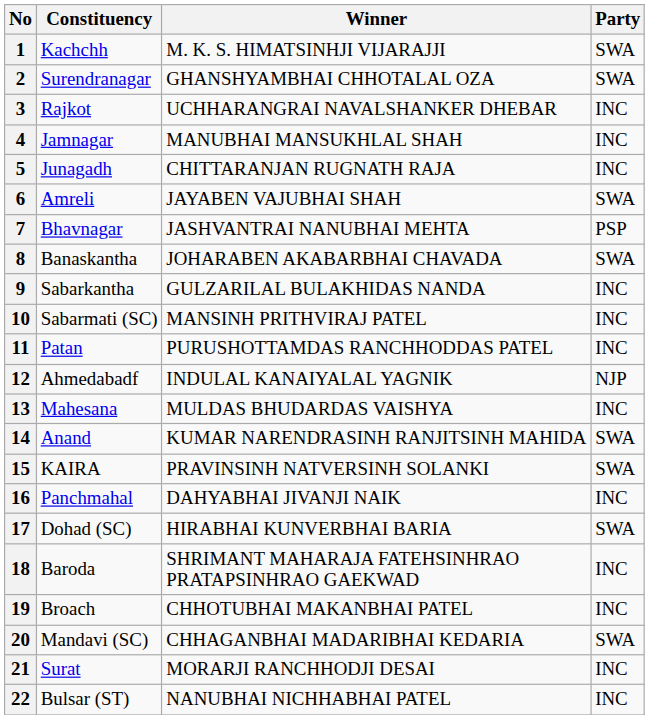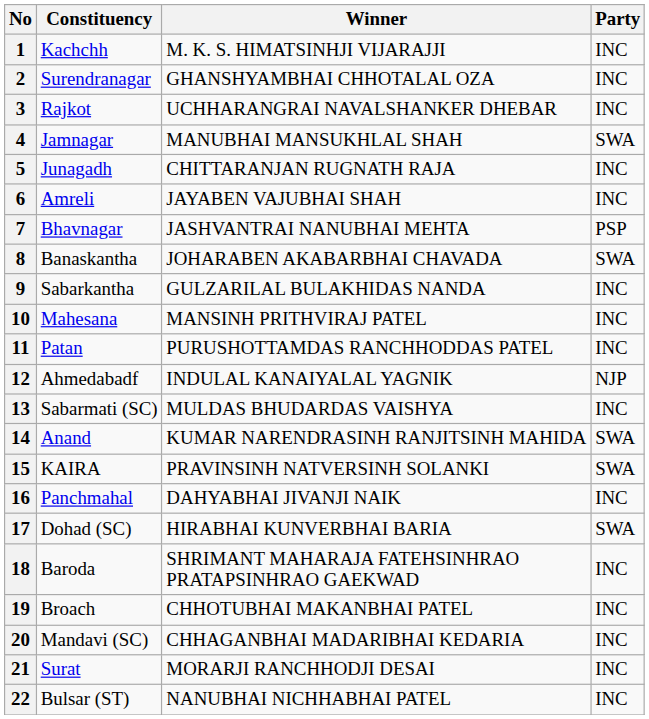1 | Party: SWA -> INC
2 | Party: SWA -> INC
4 | Party: INC -> SWA
6 | Party: SWA -> INC
10 | Constituency: Sabarmati (SC) -> Mahesana
13 | Constituency: Mahesana -> Sabarmati (SC)
20 | Party: SWA -> INC
